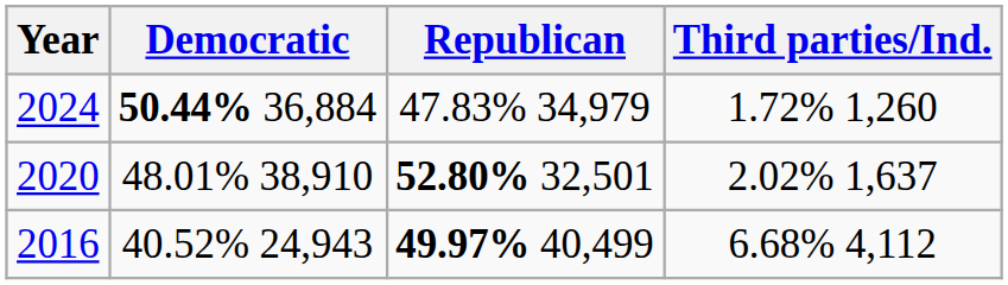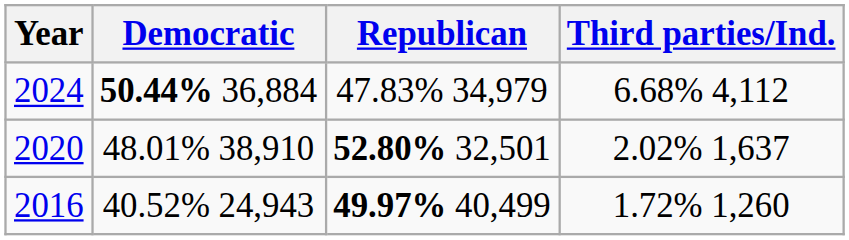2024 | Third parties/Ind.: 1.72% 1,260 -> 6.68% 4,112
2016 | Third parties/Ind.: 6.68% 4,112 -> 1.72% 1,260
